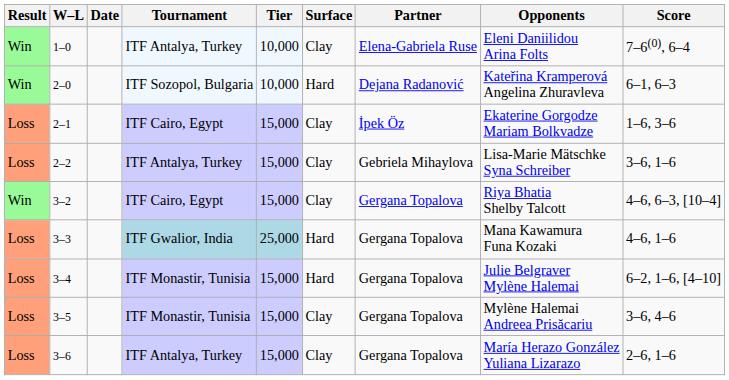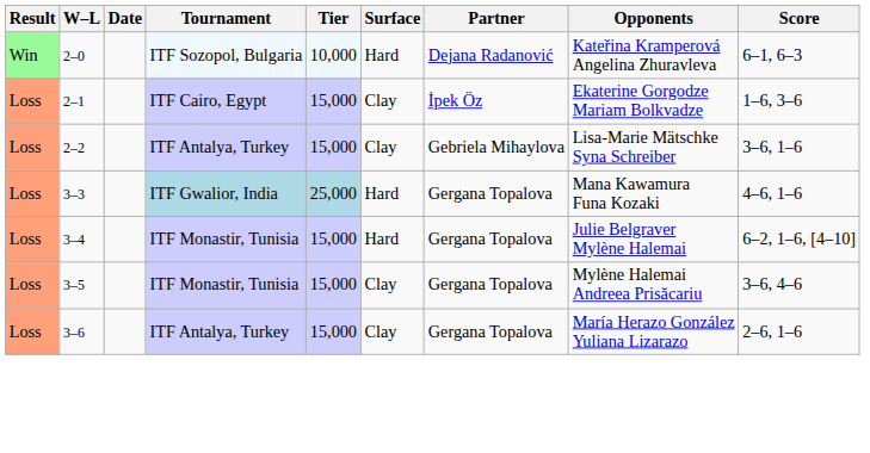- row: Win | 1–0 | ITF Antalya, Turkey | 10,000 | Clay | Elena-Gabriela Ruse | Eleni Daniilidou Arina Folts | 7–6(0), 6–4
- row: Win | 3–2 | ITF Cairo, Egypt | 15,000 | Clay | Gergana Topalova | Riya Bhatia Shelby Talcott | 4–6, 6–3, [10–4]
